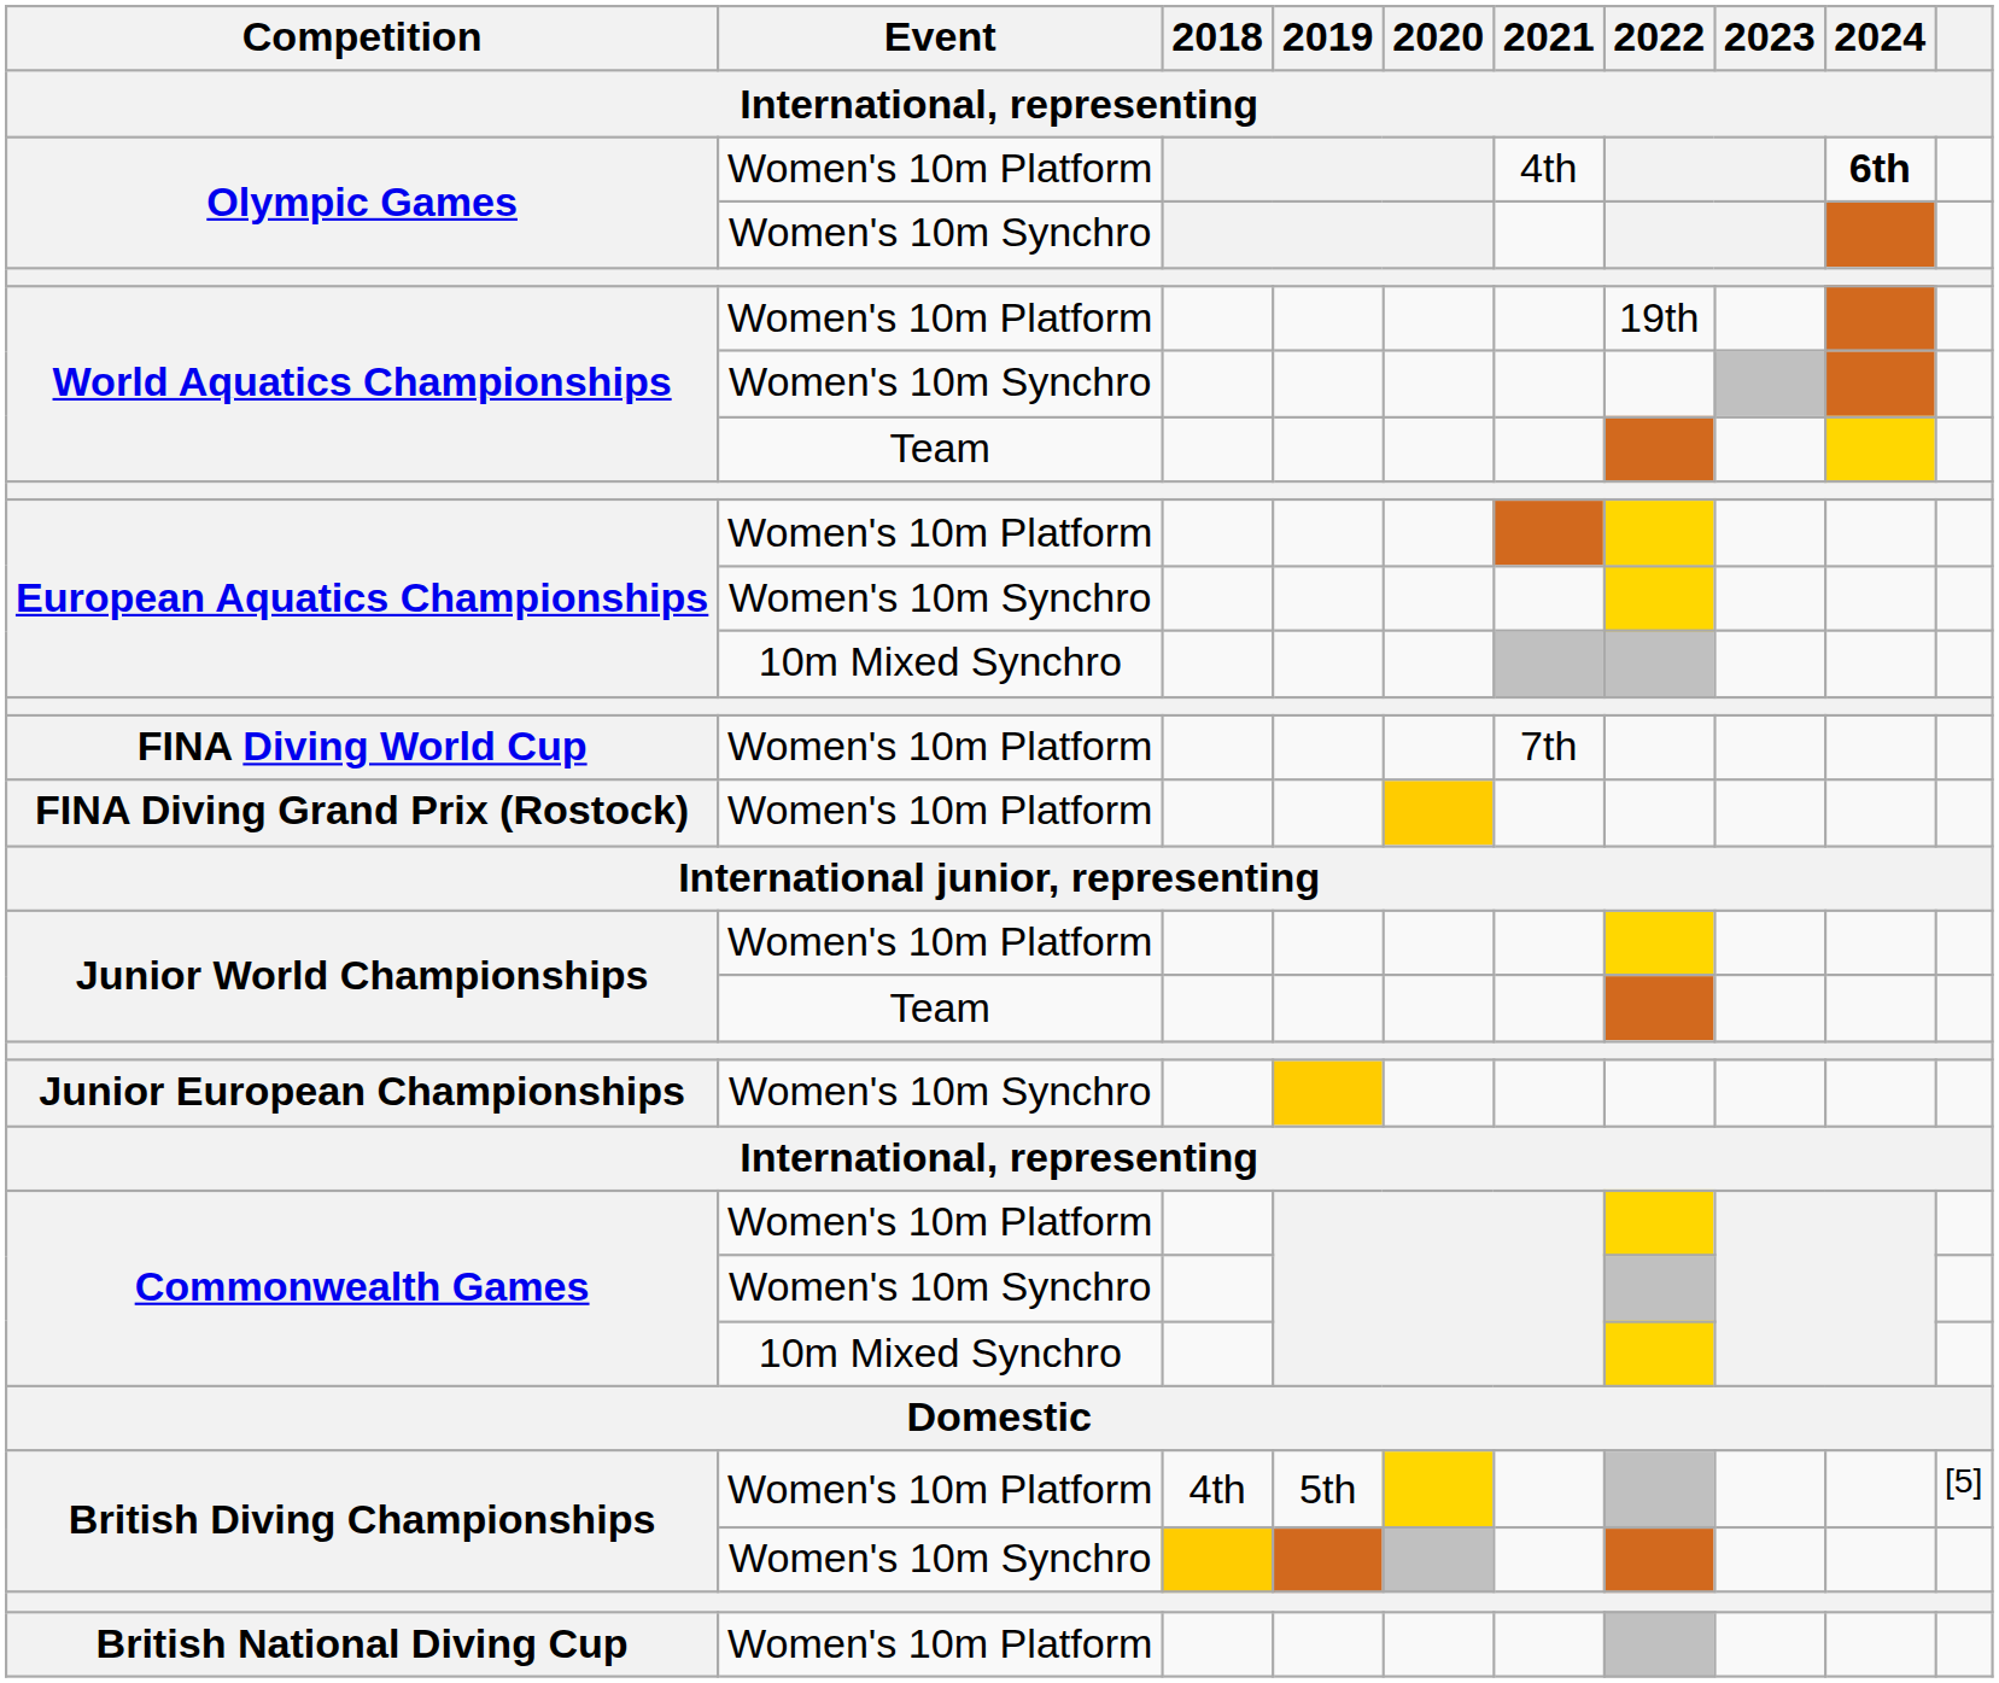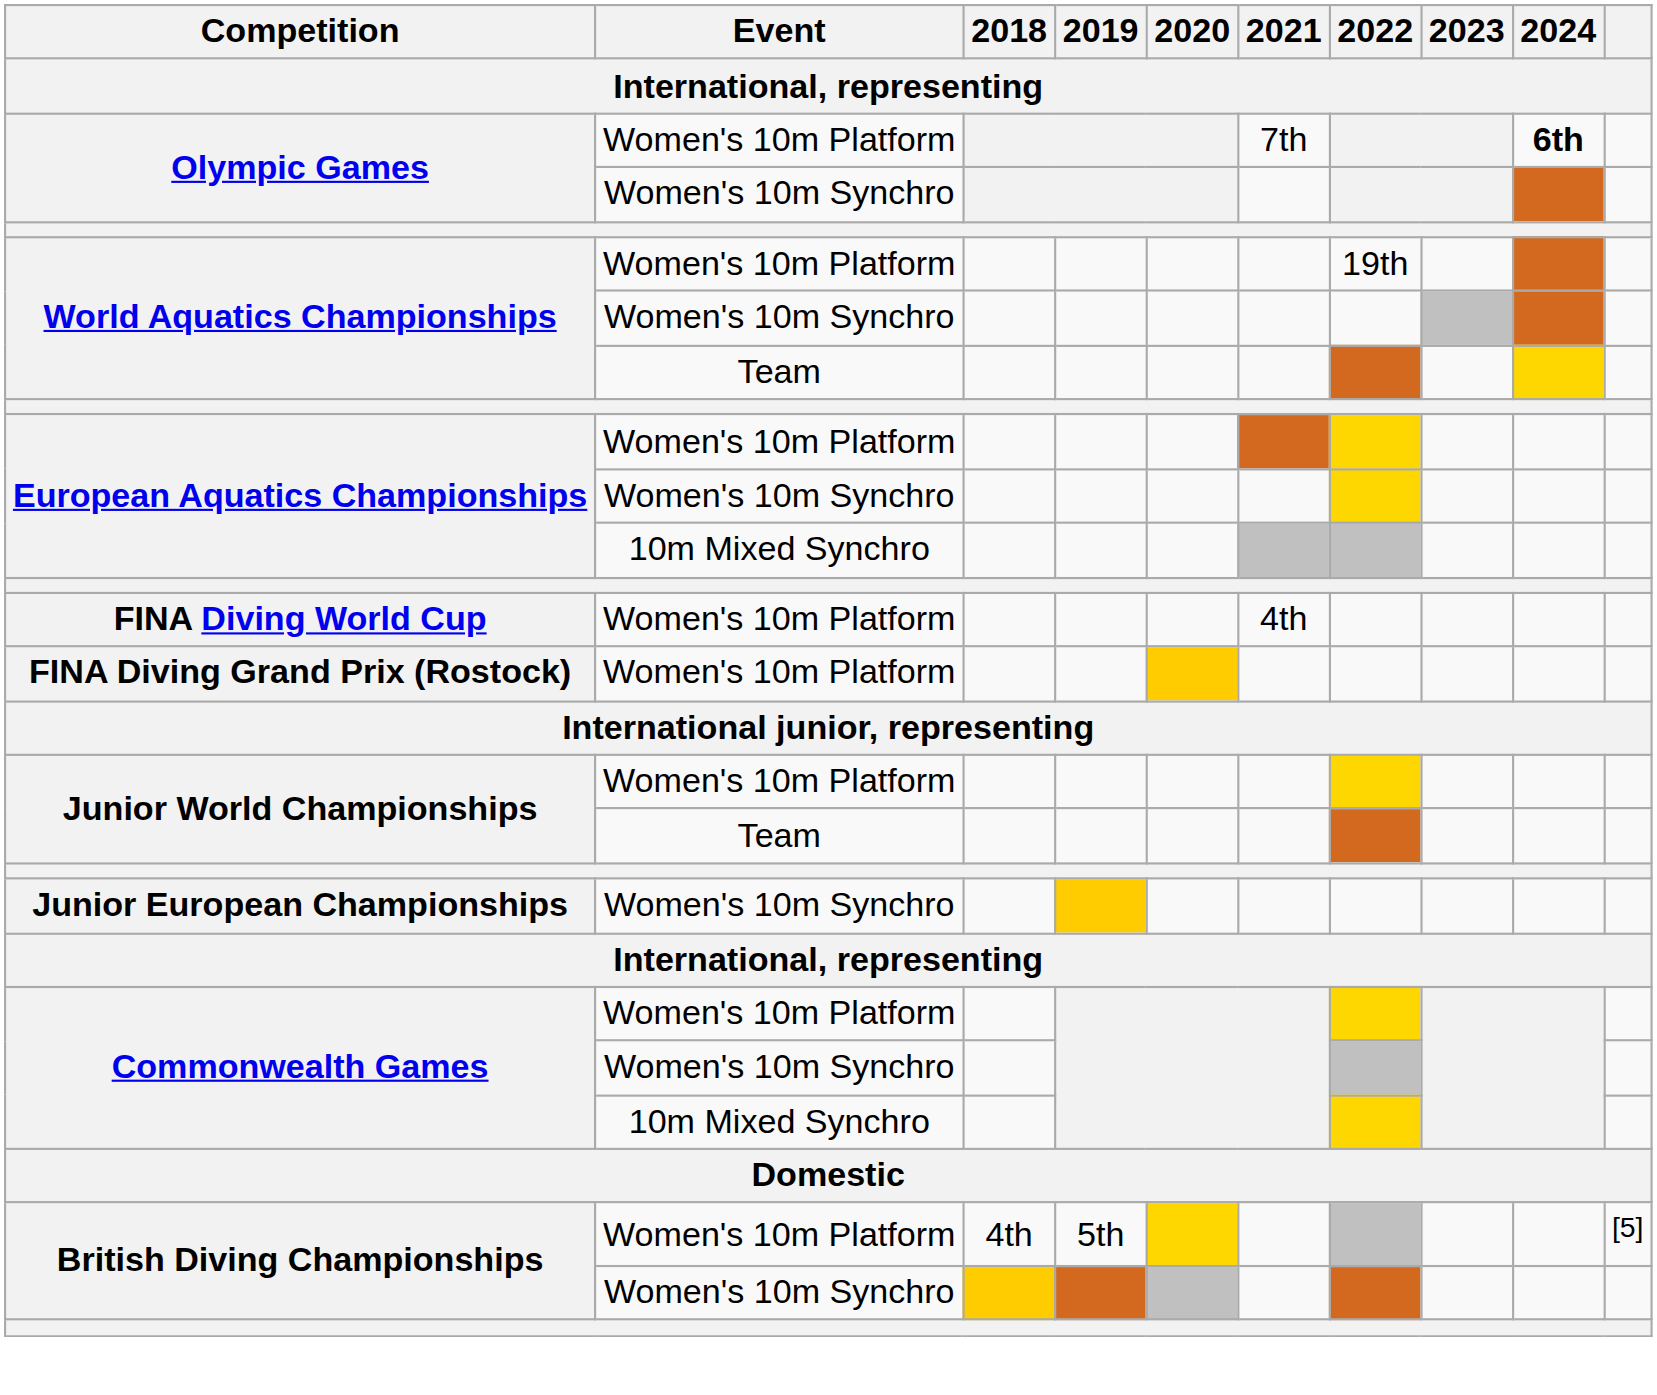Olympic Games / Women's 10m Platform | 2021: 4th -> 7th
FINA Diving World Cup | 2021: 7th -> 4th
- row: British National Diving Cup | Women's 10m Platform
